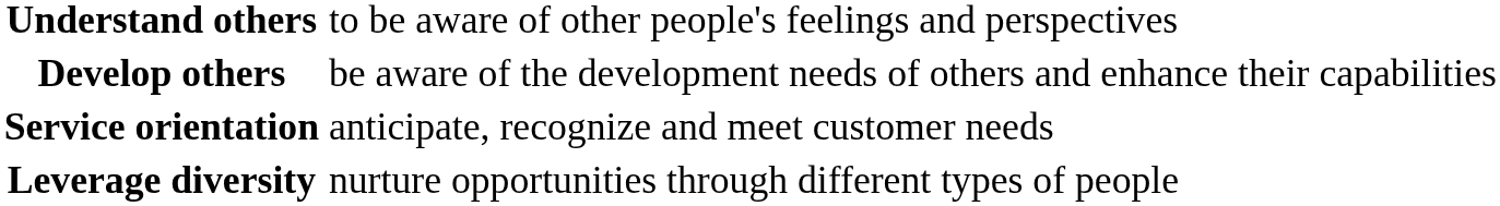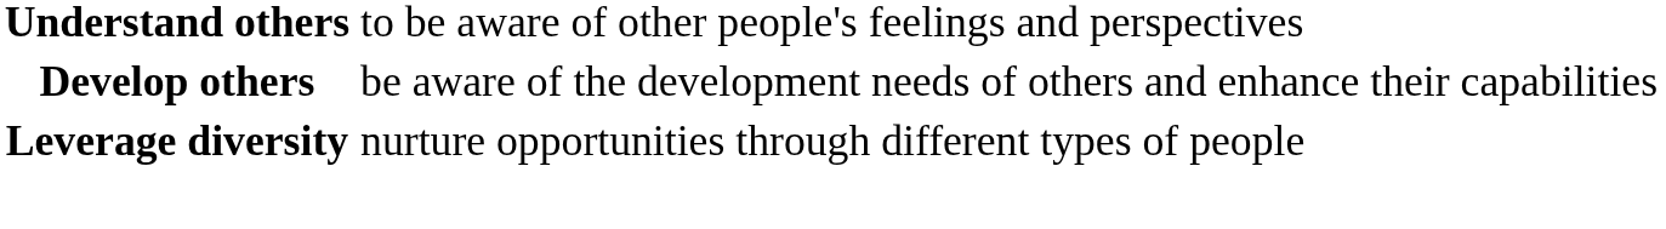- row: Service orientation | anticipate, recognize and meet customer needs
